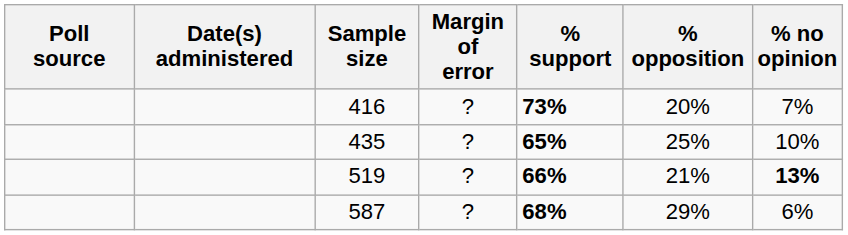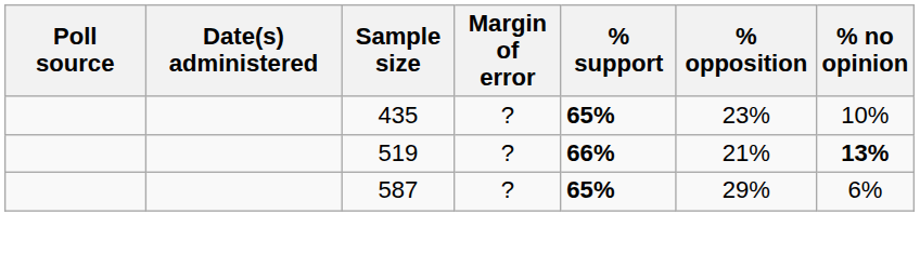- row: 416 | ? | 73% | 20% | 7%
435 | % opposition: 25% -> 23%
587 | % support: 68% -> 65%
